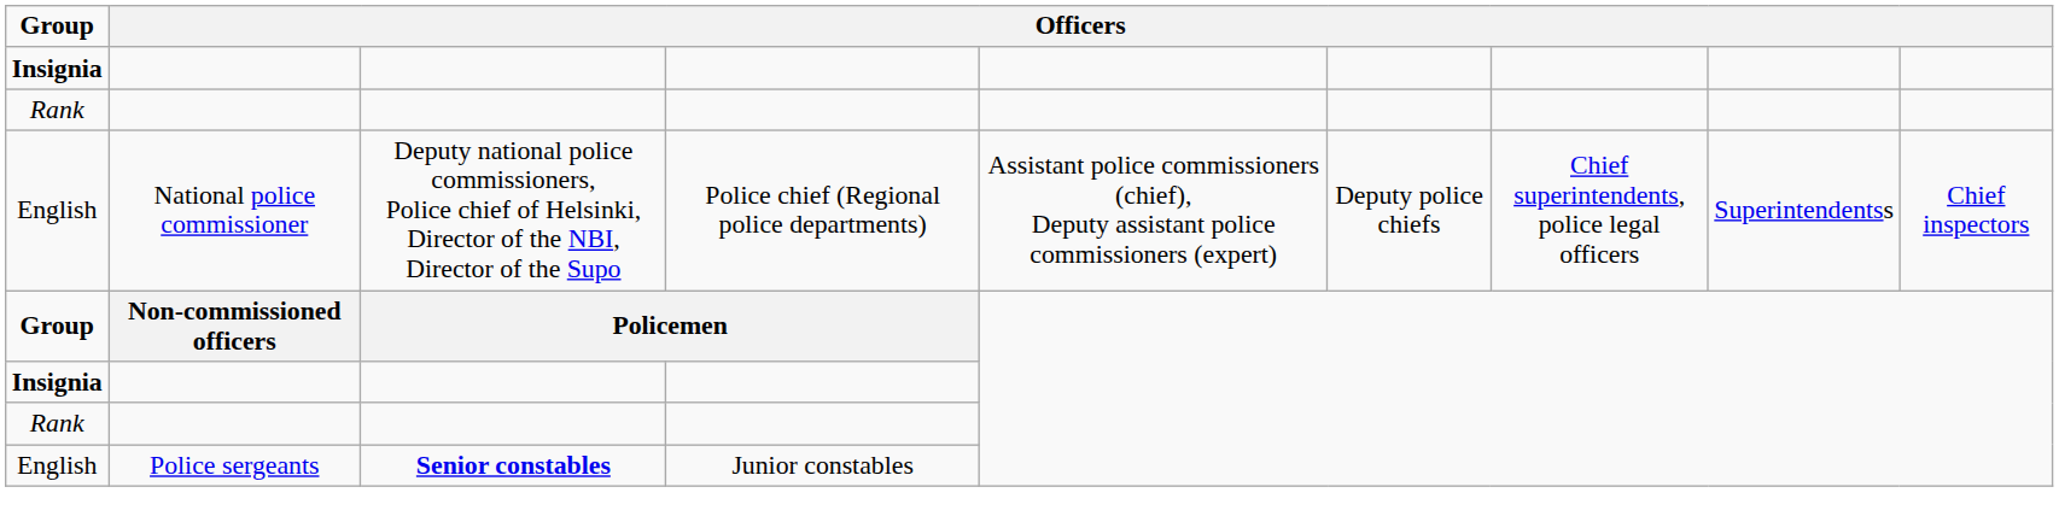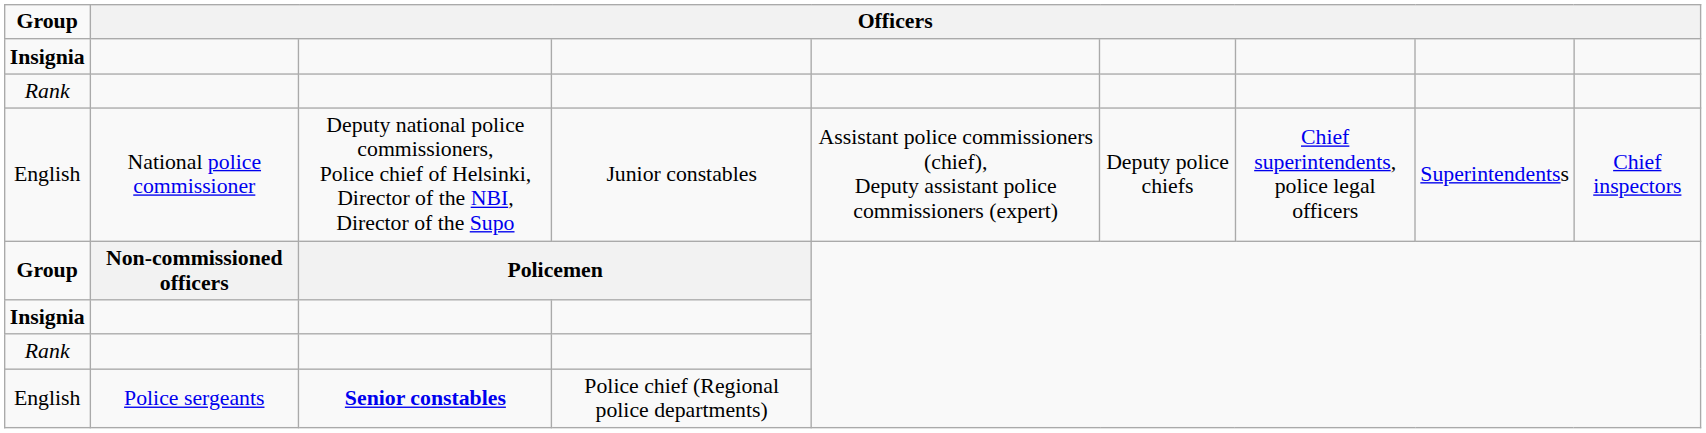English / National police commissioner | column 4: Police chief (Regional police departments) -> Junior constables
English / Police sergeants | column 4: Junior constables -> Police chief (Regional police departments)
